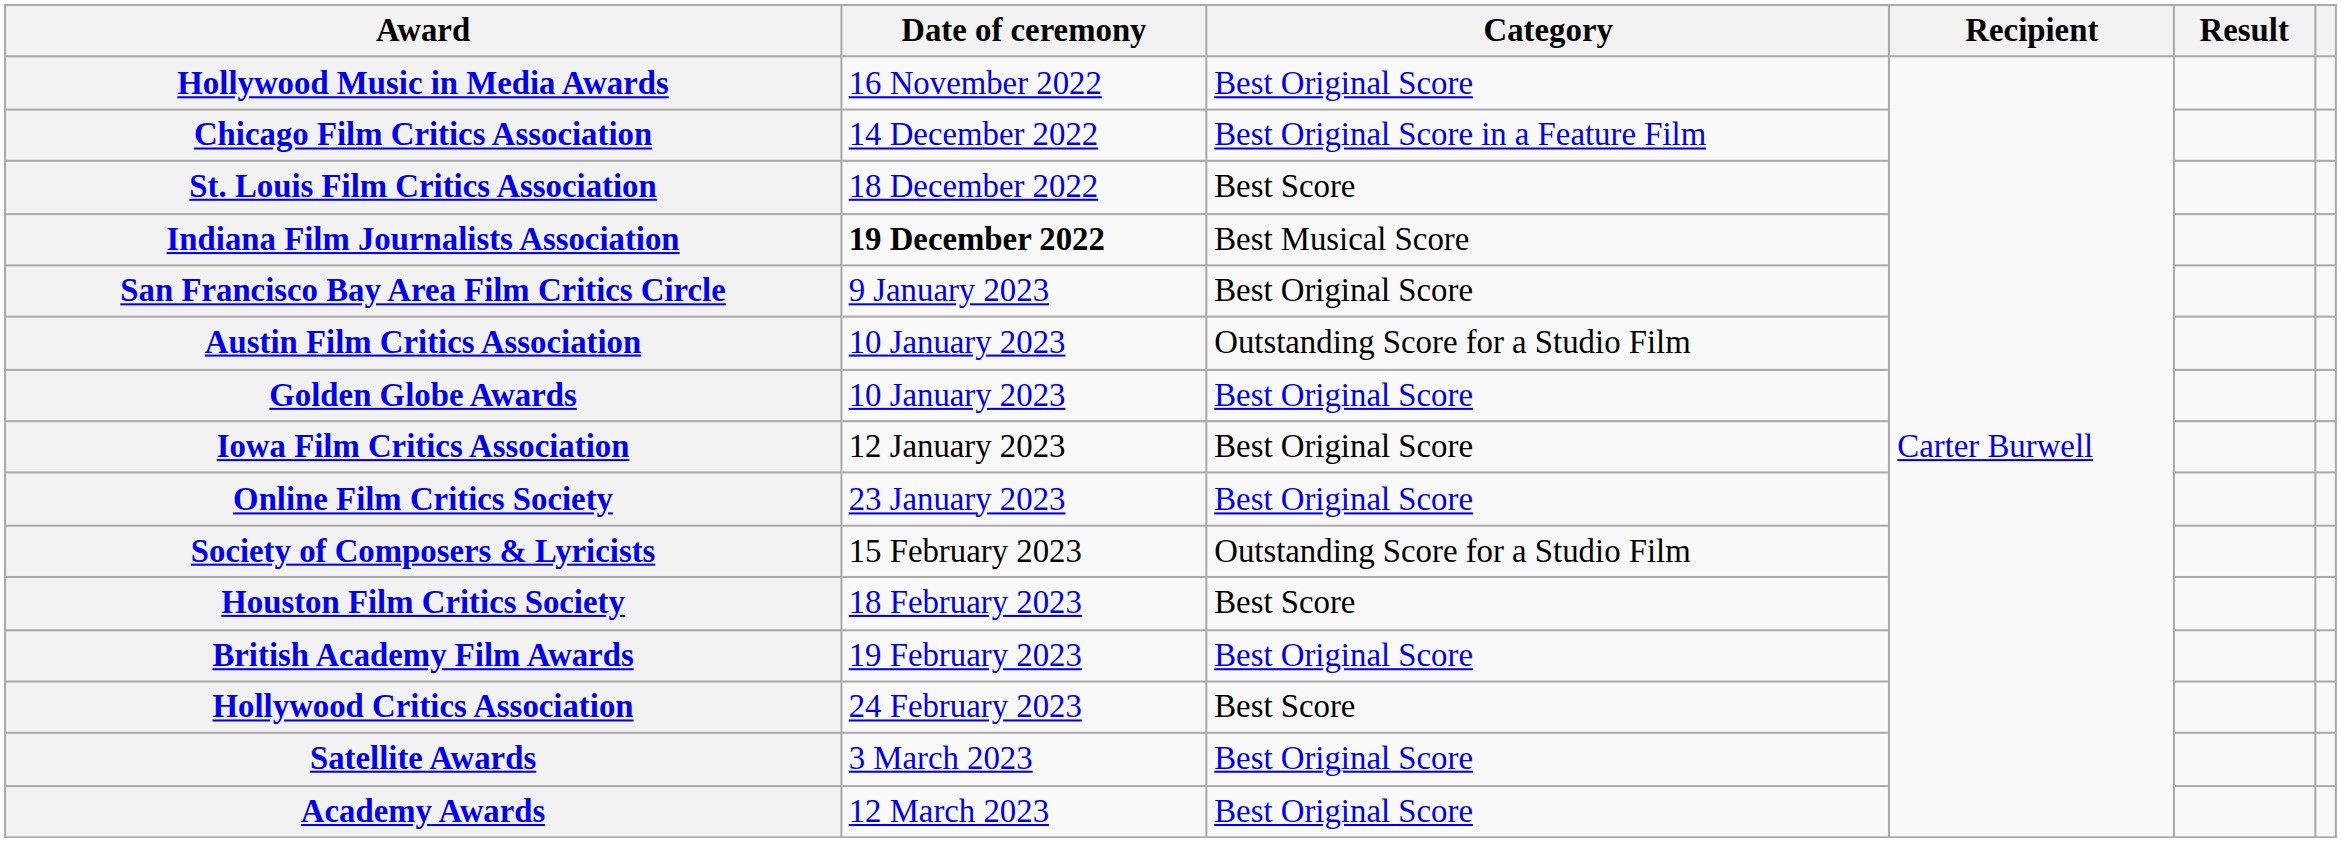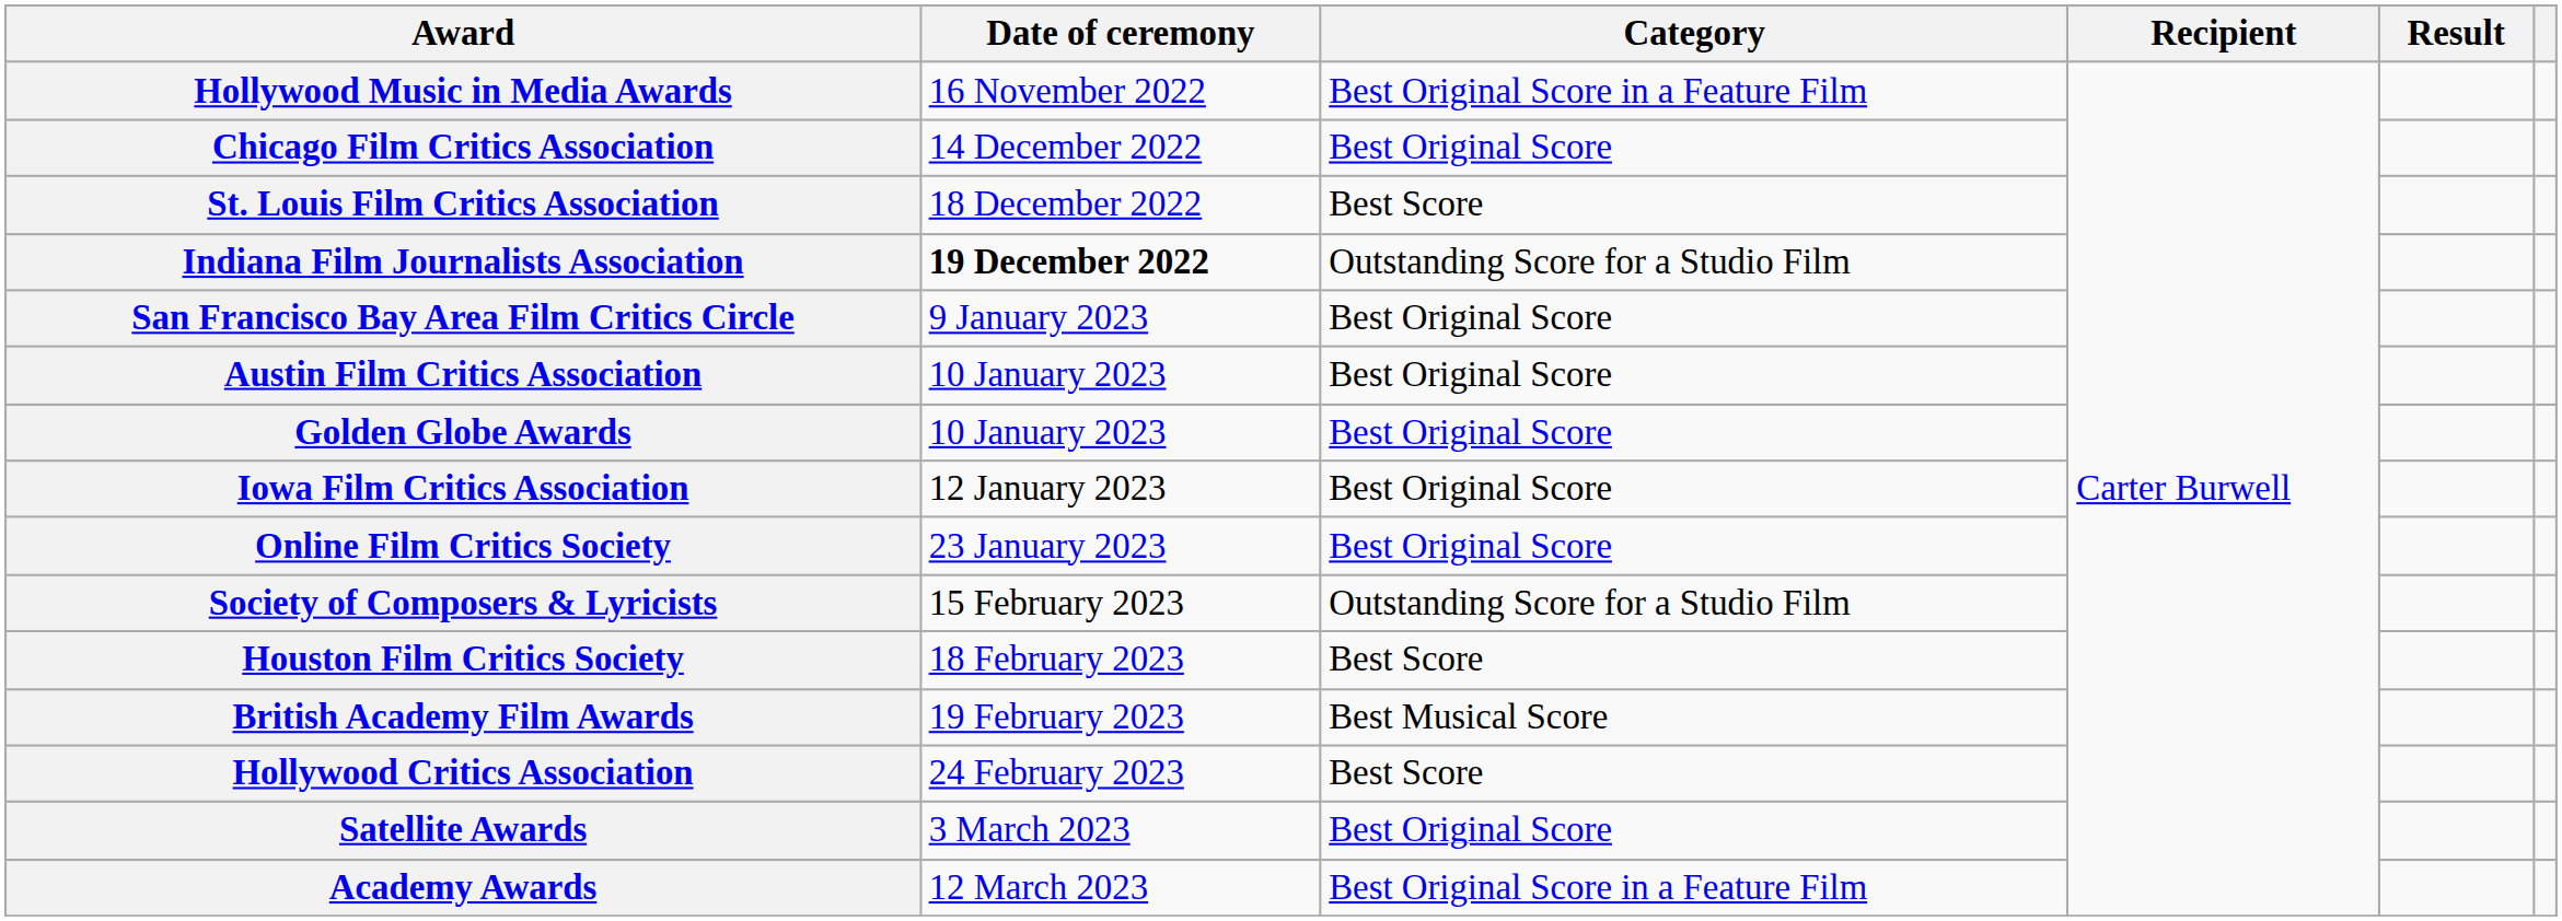Hollywood Music in Media Awards | Category: Best Original Score -> Best Original Score in a Feature Film
Chicago Film Critics Association | Category: Best Original Score in a Feature Film -> Best Original Score
Indiana Film Journalists Association | Category: Best Musical Score -> Outstanding Score for a Studio Film
Austin Film Critics Association | Category: Outstanding Score for a Studio Film -> Best Original Score
British Academy Film Awards | Category: Best Original Score -> Best Musical Score
Academy Awards | Category: Best Original Score -> Best Original Score in a Feature Film
